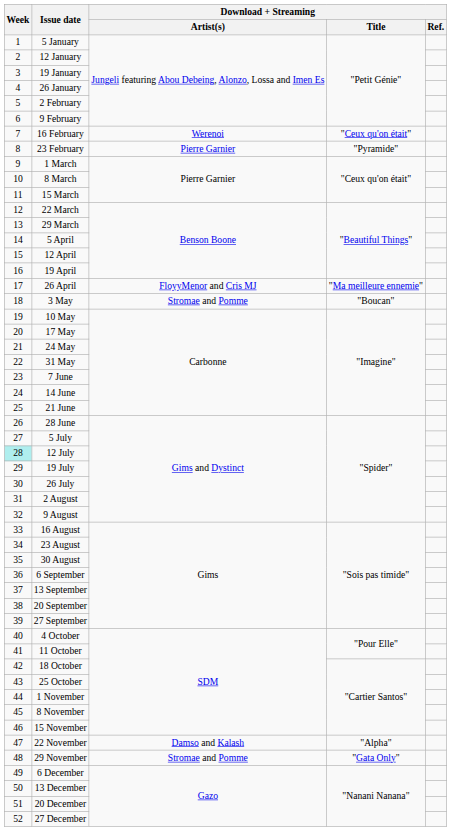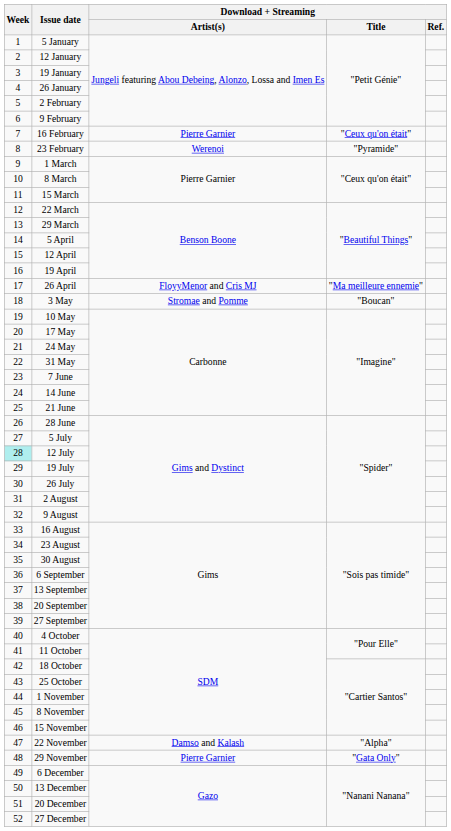16 February | Download + Streaming / Artist(s): Werenoi -> Pierre Garnier
23 February | Download + Streaming / Artist(s): Pierre Garnier -> Werenoi
29 November | Download + Streaming / Artist(s): Stromae and Pomme -> Pierre Garnier
